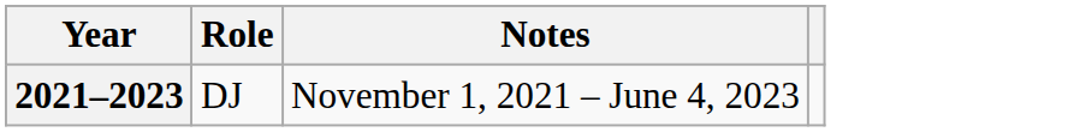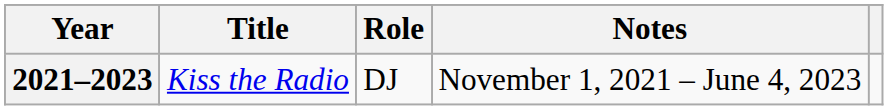+ column: Title | Kiss the Radio
